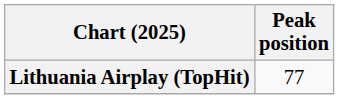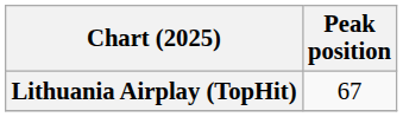Lithuania Airplay (TopHit) | Peak position: 77 -> 67
